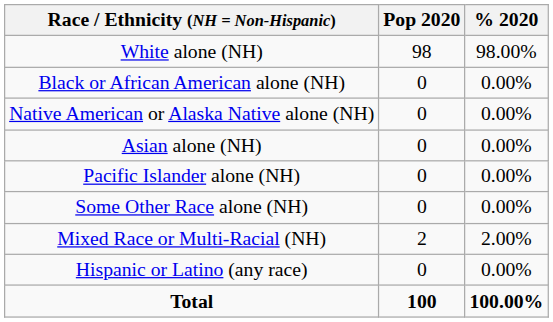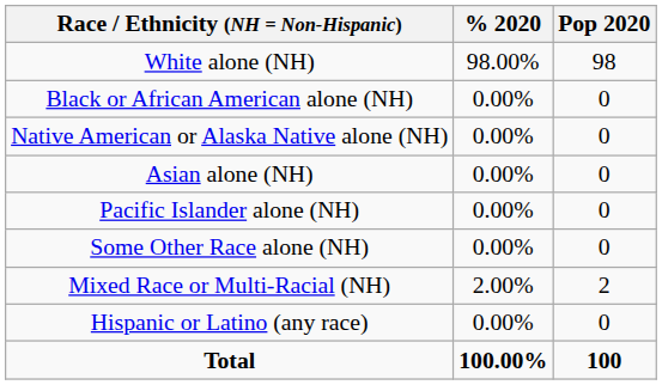columns swapped: Pop 2020 <-> % 2020
